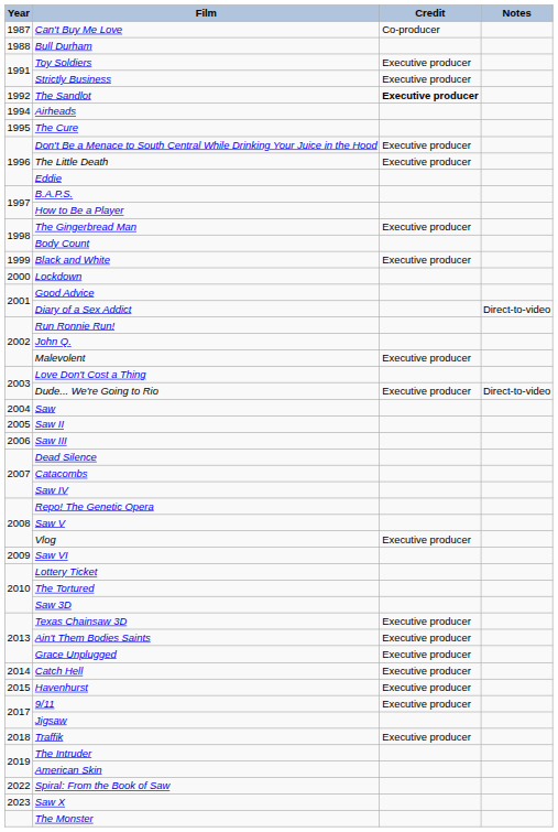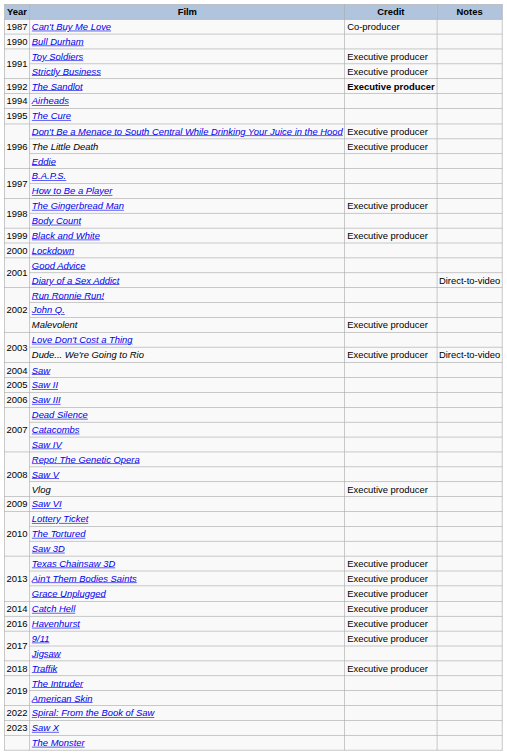Bull Durham | Year: 1988 -> 1990
Havenhurst | Year: 2015 -> 2016
